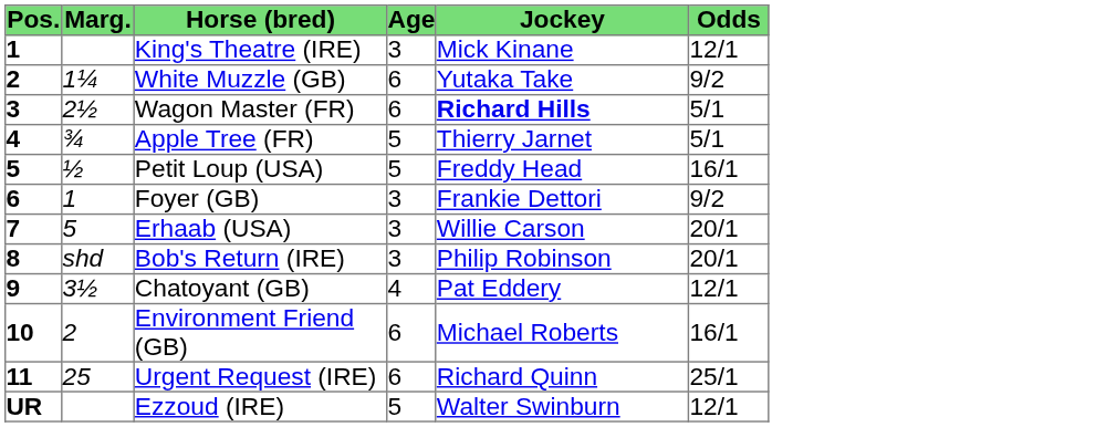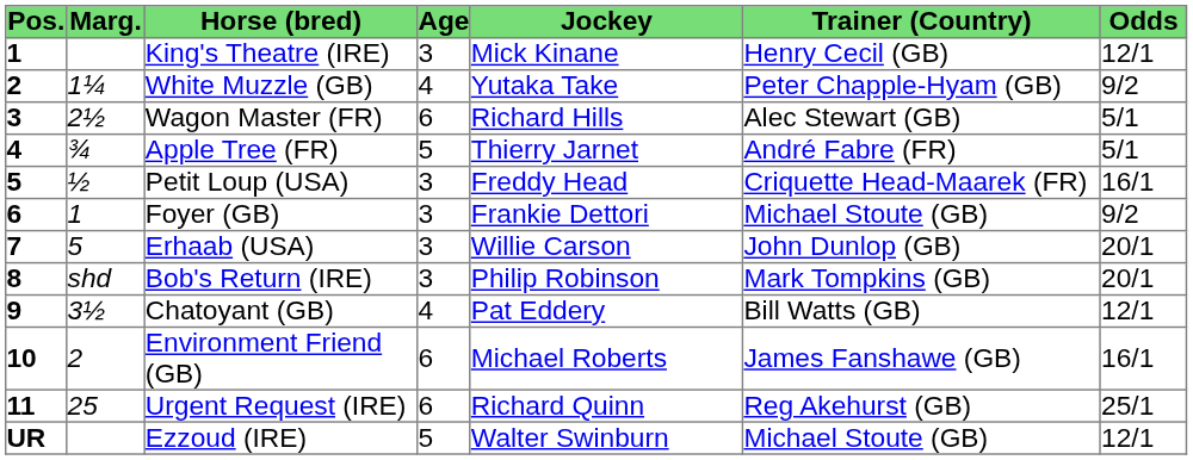+ column: Trainer (Country) | Henry Cecil (GB) | Peter Chapple-Hyam (GB) | Alec Stewart (GB) | André Fabre (FR) | Criquette Head-Maarek (FR) | Michael Stoute (GB) | John Dunlop (GB) | Mark Tompkins (GB) | Bill Watts (GB) | James Fanshawe (GB) | Reg Akehurst (GB) | Michael Stoute (GB)
White Muzzle (GB) | Age: 6 -> 4
Wagon Master (FR) | Jockey: bold -> normal
Petit Loup (USA) | Age: 5 -> 3
